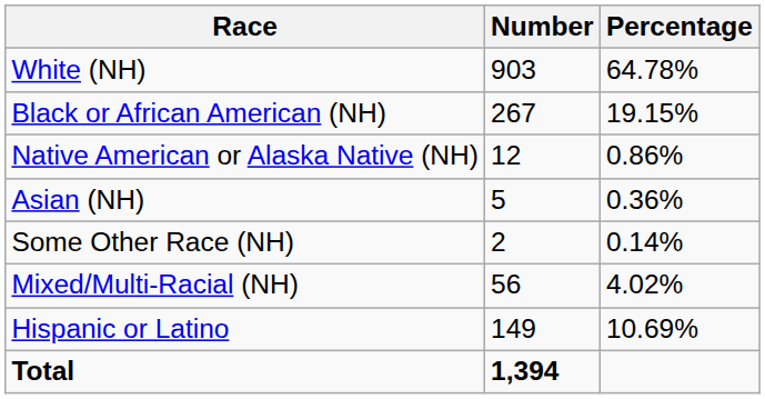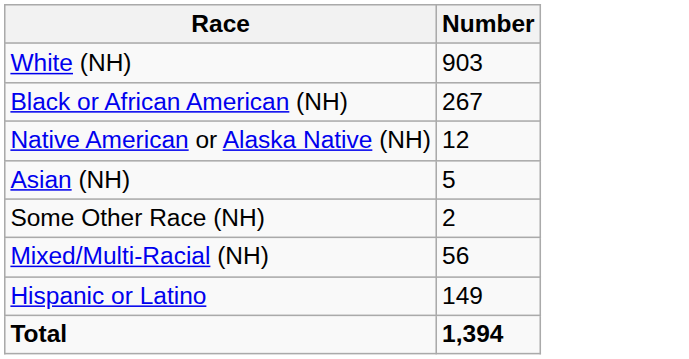- column: Percentage | 64.78% | 19.15% | 0.86% | 0.36% | 0.14% | 4.02% | 10.69%
